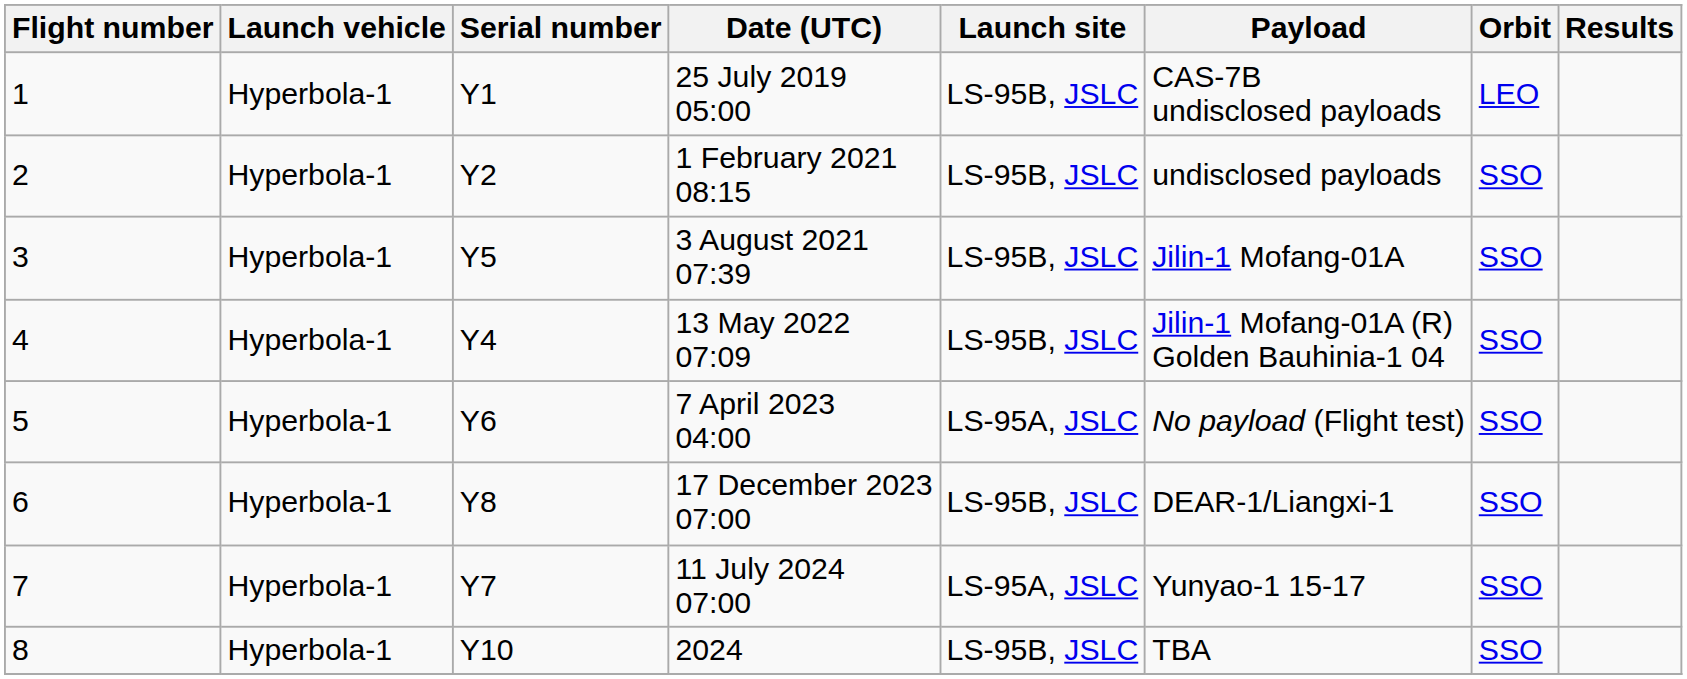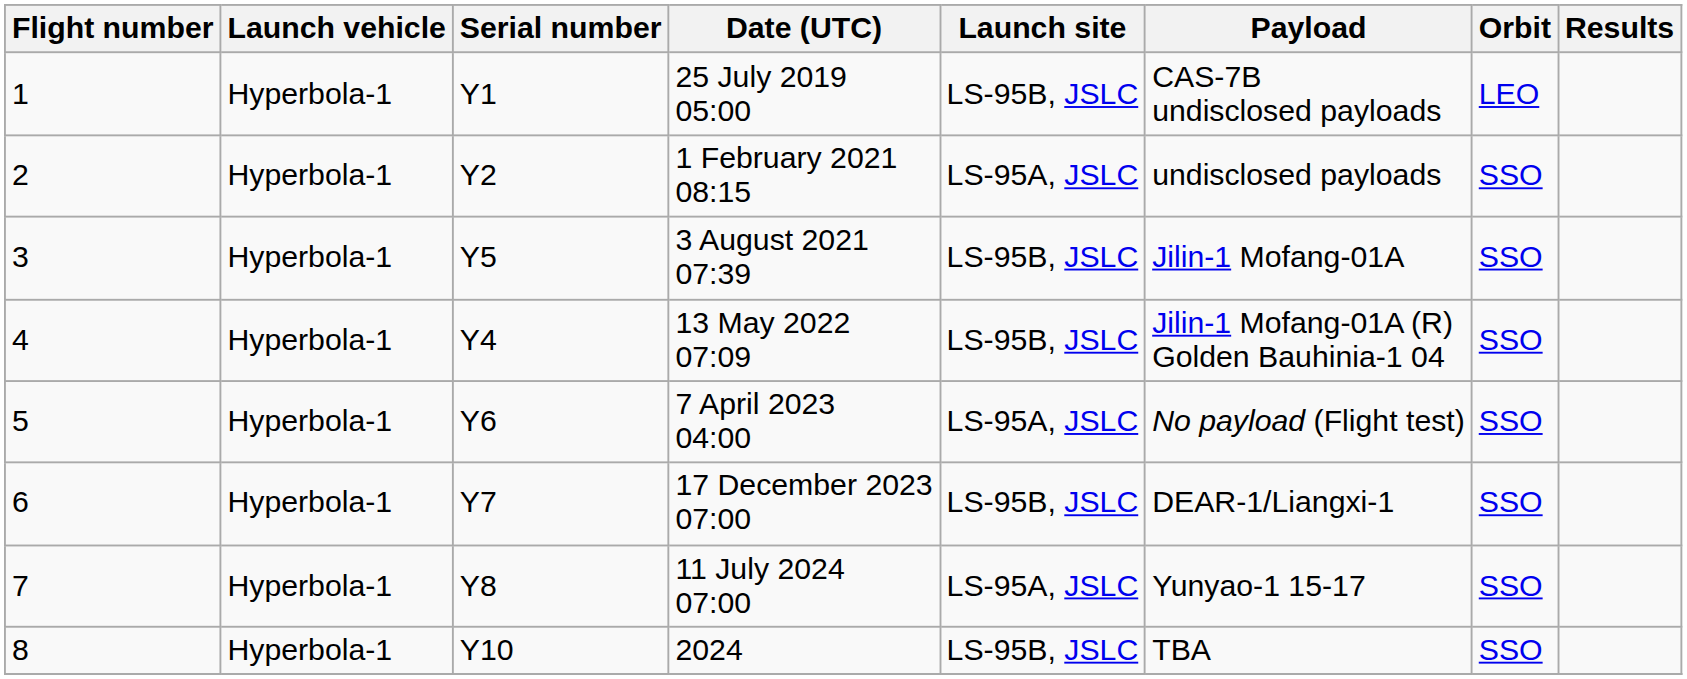1 February 2021 08:15 | Launch site: LS-95B, JSLC -> LS-95A, JSLC
17 December 2023 07:00 | Serial number: Y8 -> Y7
11 July 2024 07:00 | Serial number: Y7 -> Y8
